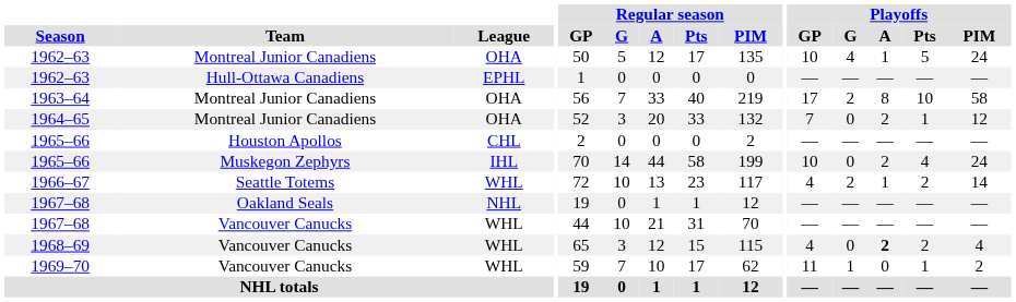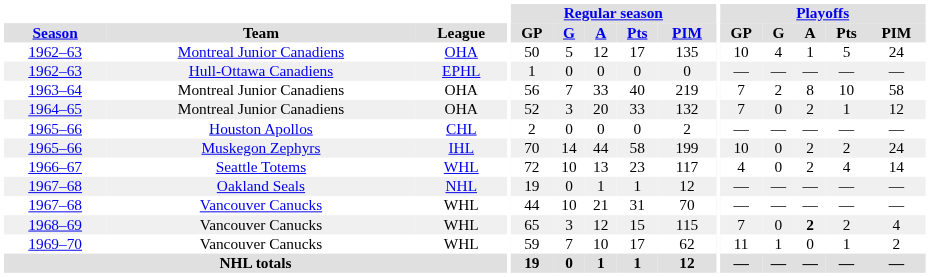1963–64 | Playoffs / GP: 17 -> 7
1965–66 / Muskegon Zephyrs | Playoffs / Pts: 4 -> 2
1966–67 | Playoffs / G: 2 -> 0
1966–67 | Playoffs / A: 1 -> 2
1966–67 | Playoffs / Pts: 2 -> 4
1968–69 | Playoffs / GP: 4 -> 7
